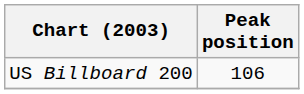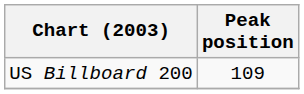US Billboard 200 | Peak position: 106 -> 109
